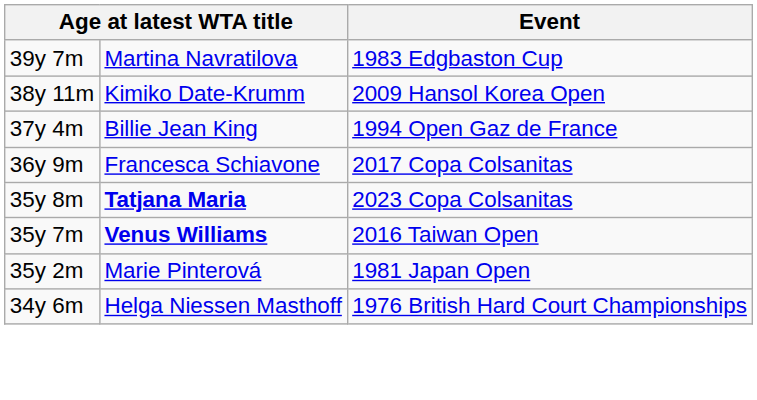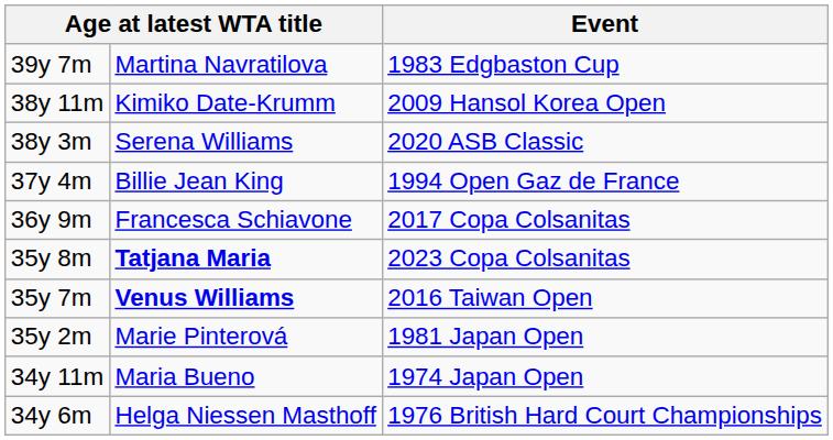+ row: 38y 3m | Serena Williams | 2020 ASB Classic
+ row: 34y 11m | Maria Bueno | 1974 Japan Open
